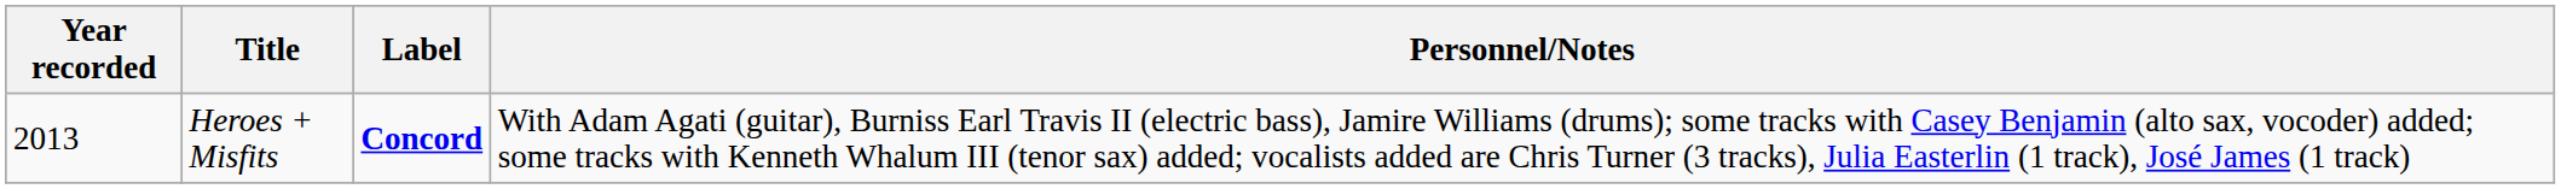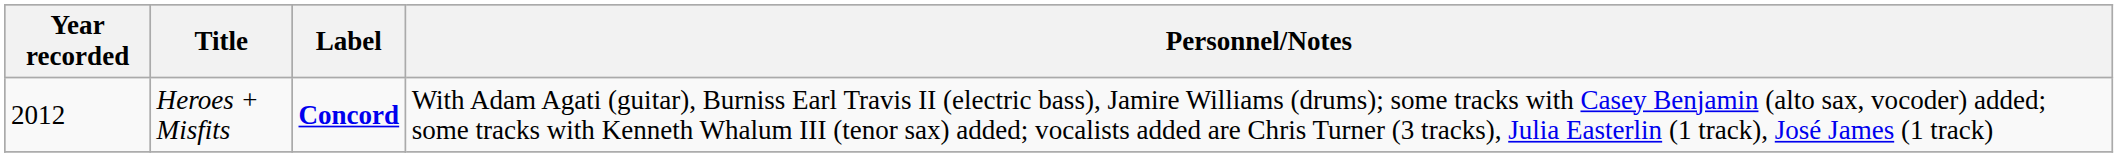Heroes + Misfits | Year recorded: 2013 -> 2012
